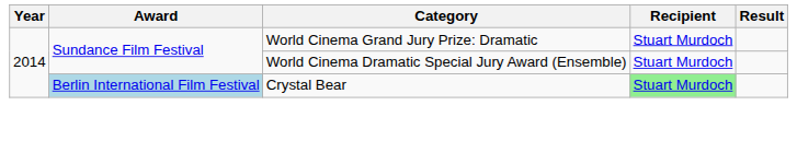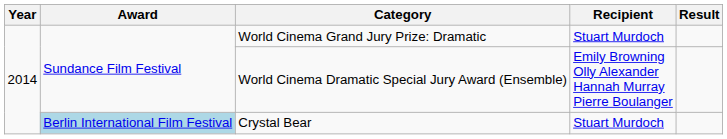World Cinema Dramatic Special Jury Award (Ensemble) | Recipient: Stuart Murdoch -> Emily Browning Olly Alexander Hannah Murray Pierre Boulanger
Crystal Bear | Recipient: lightgreen background -> no background
